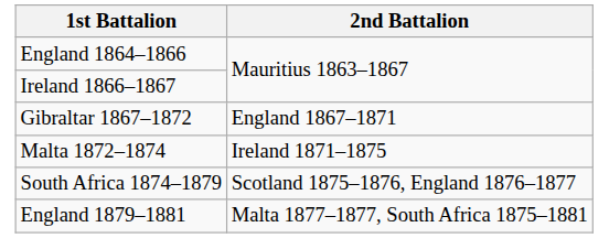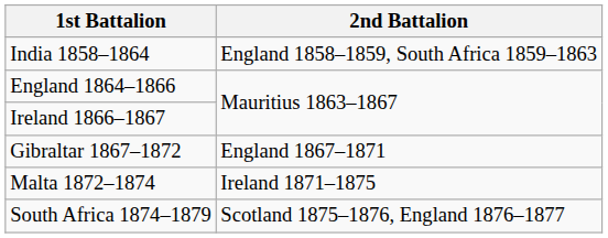+ row: India 1858–1864 | England 1858–1859, South Africa 1859–1863
- row: England 1879–1881 | Malta 1877–1877, South Africa 1875–1881
